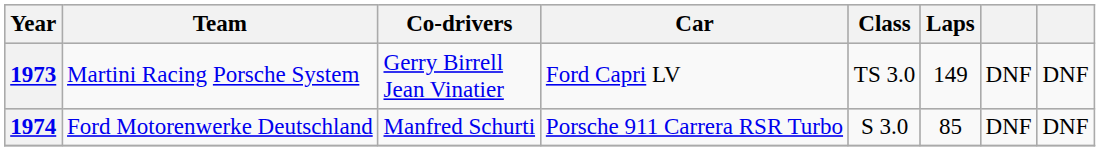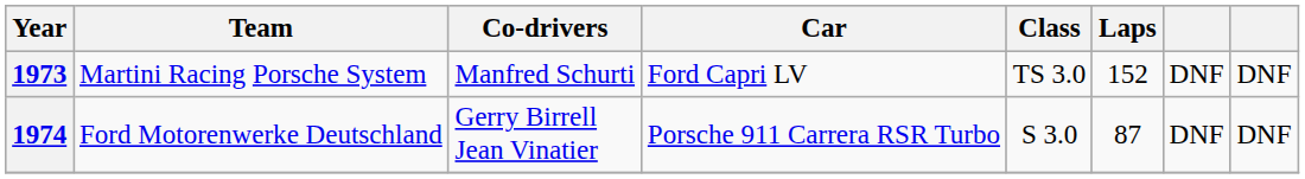1973 | Co-drivers: Gerry Birrell Jean Vinatier -> Manfred Schurti
1973 | Laps: 149 -> 152
1974 | Co-drivers: Manfred Schurti -> Gerry Birrell Jean Vinatier
1974 | Laps: 85 -> 87
